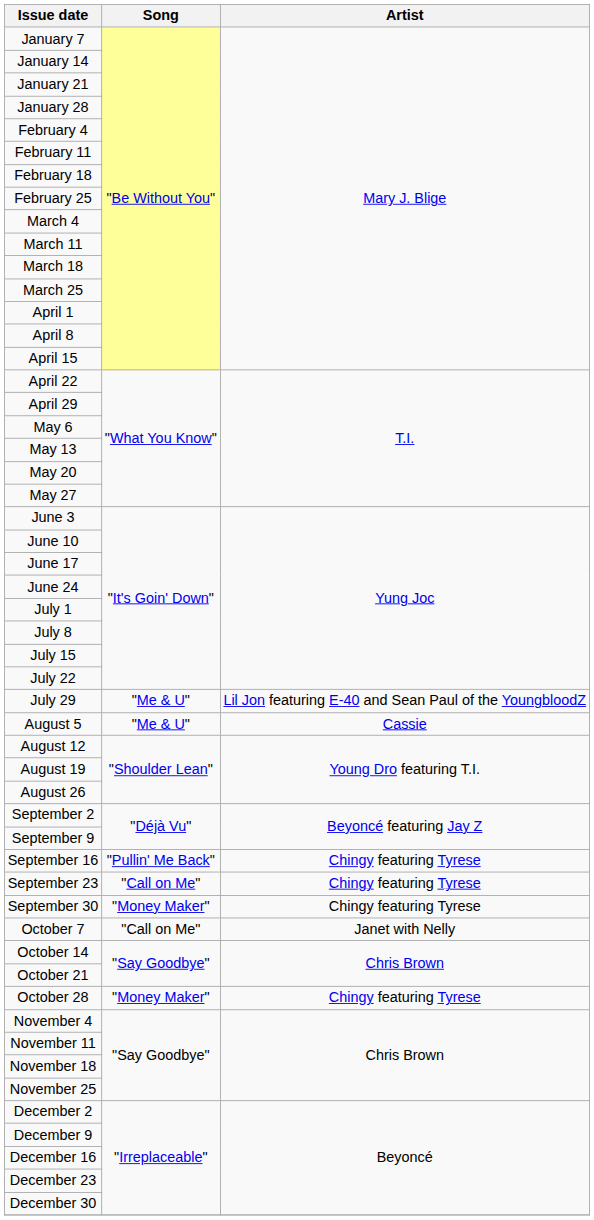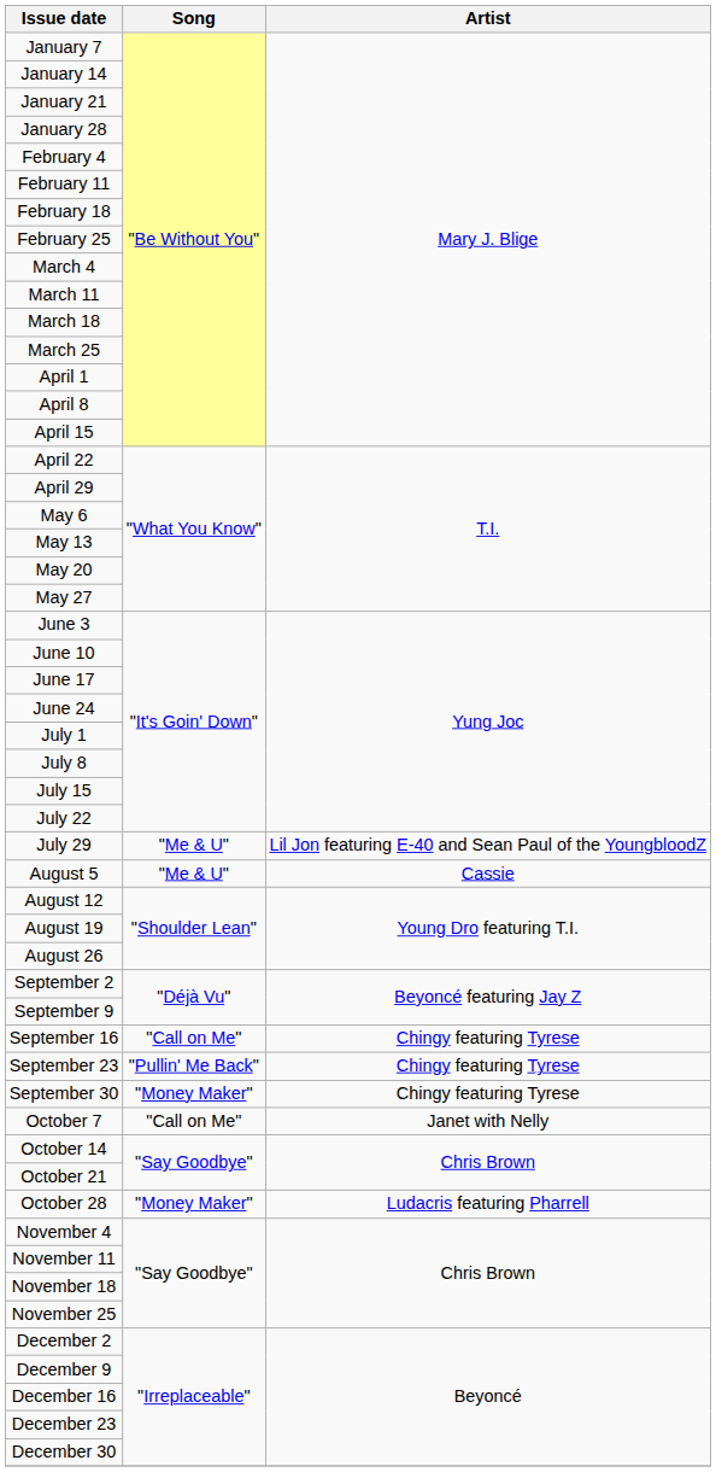September 16 | Song: "Pullin' Me Back" -> "Call on Me"
September 23 | Song: "Call on Me" -> "Pullin' Me Back"
October 28 | Artist: Chingy featuring Tyrese -> Ludacris featuring Pharrell
